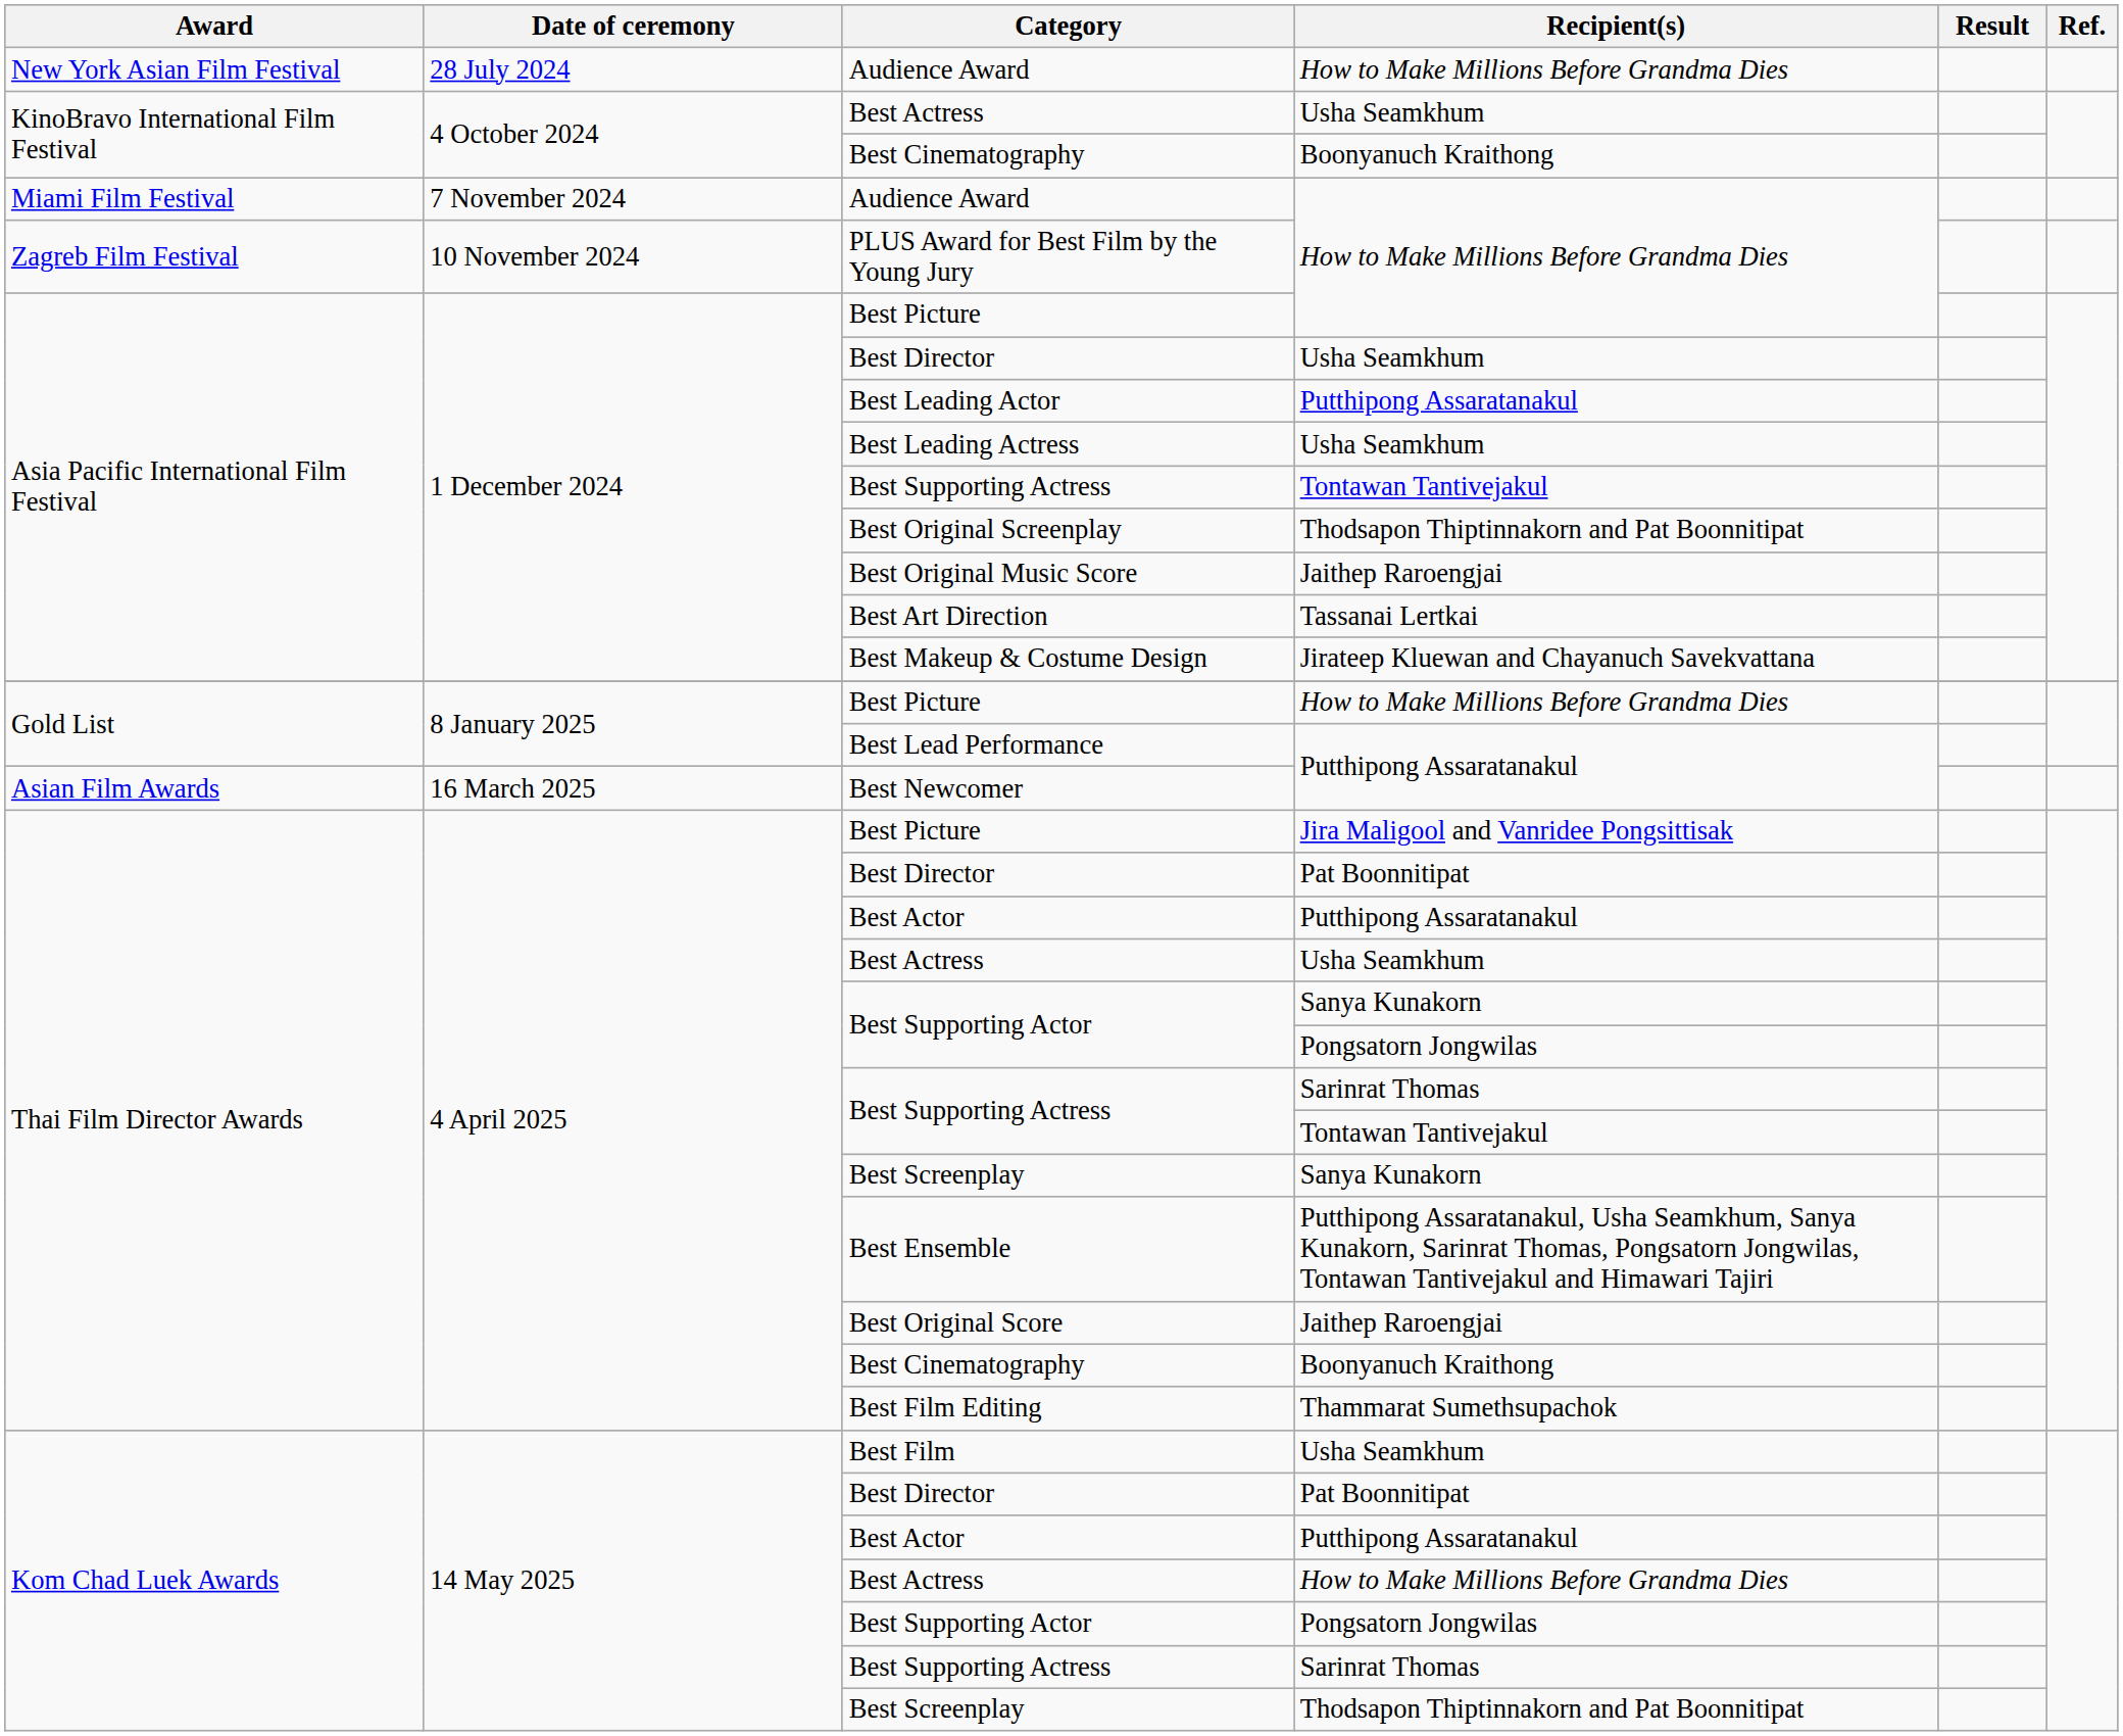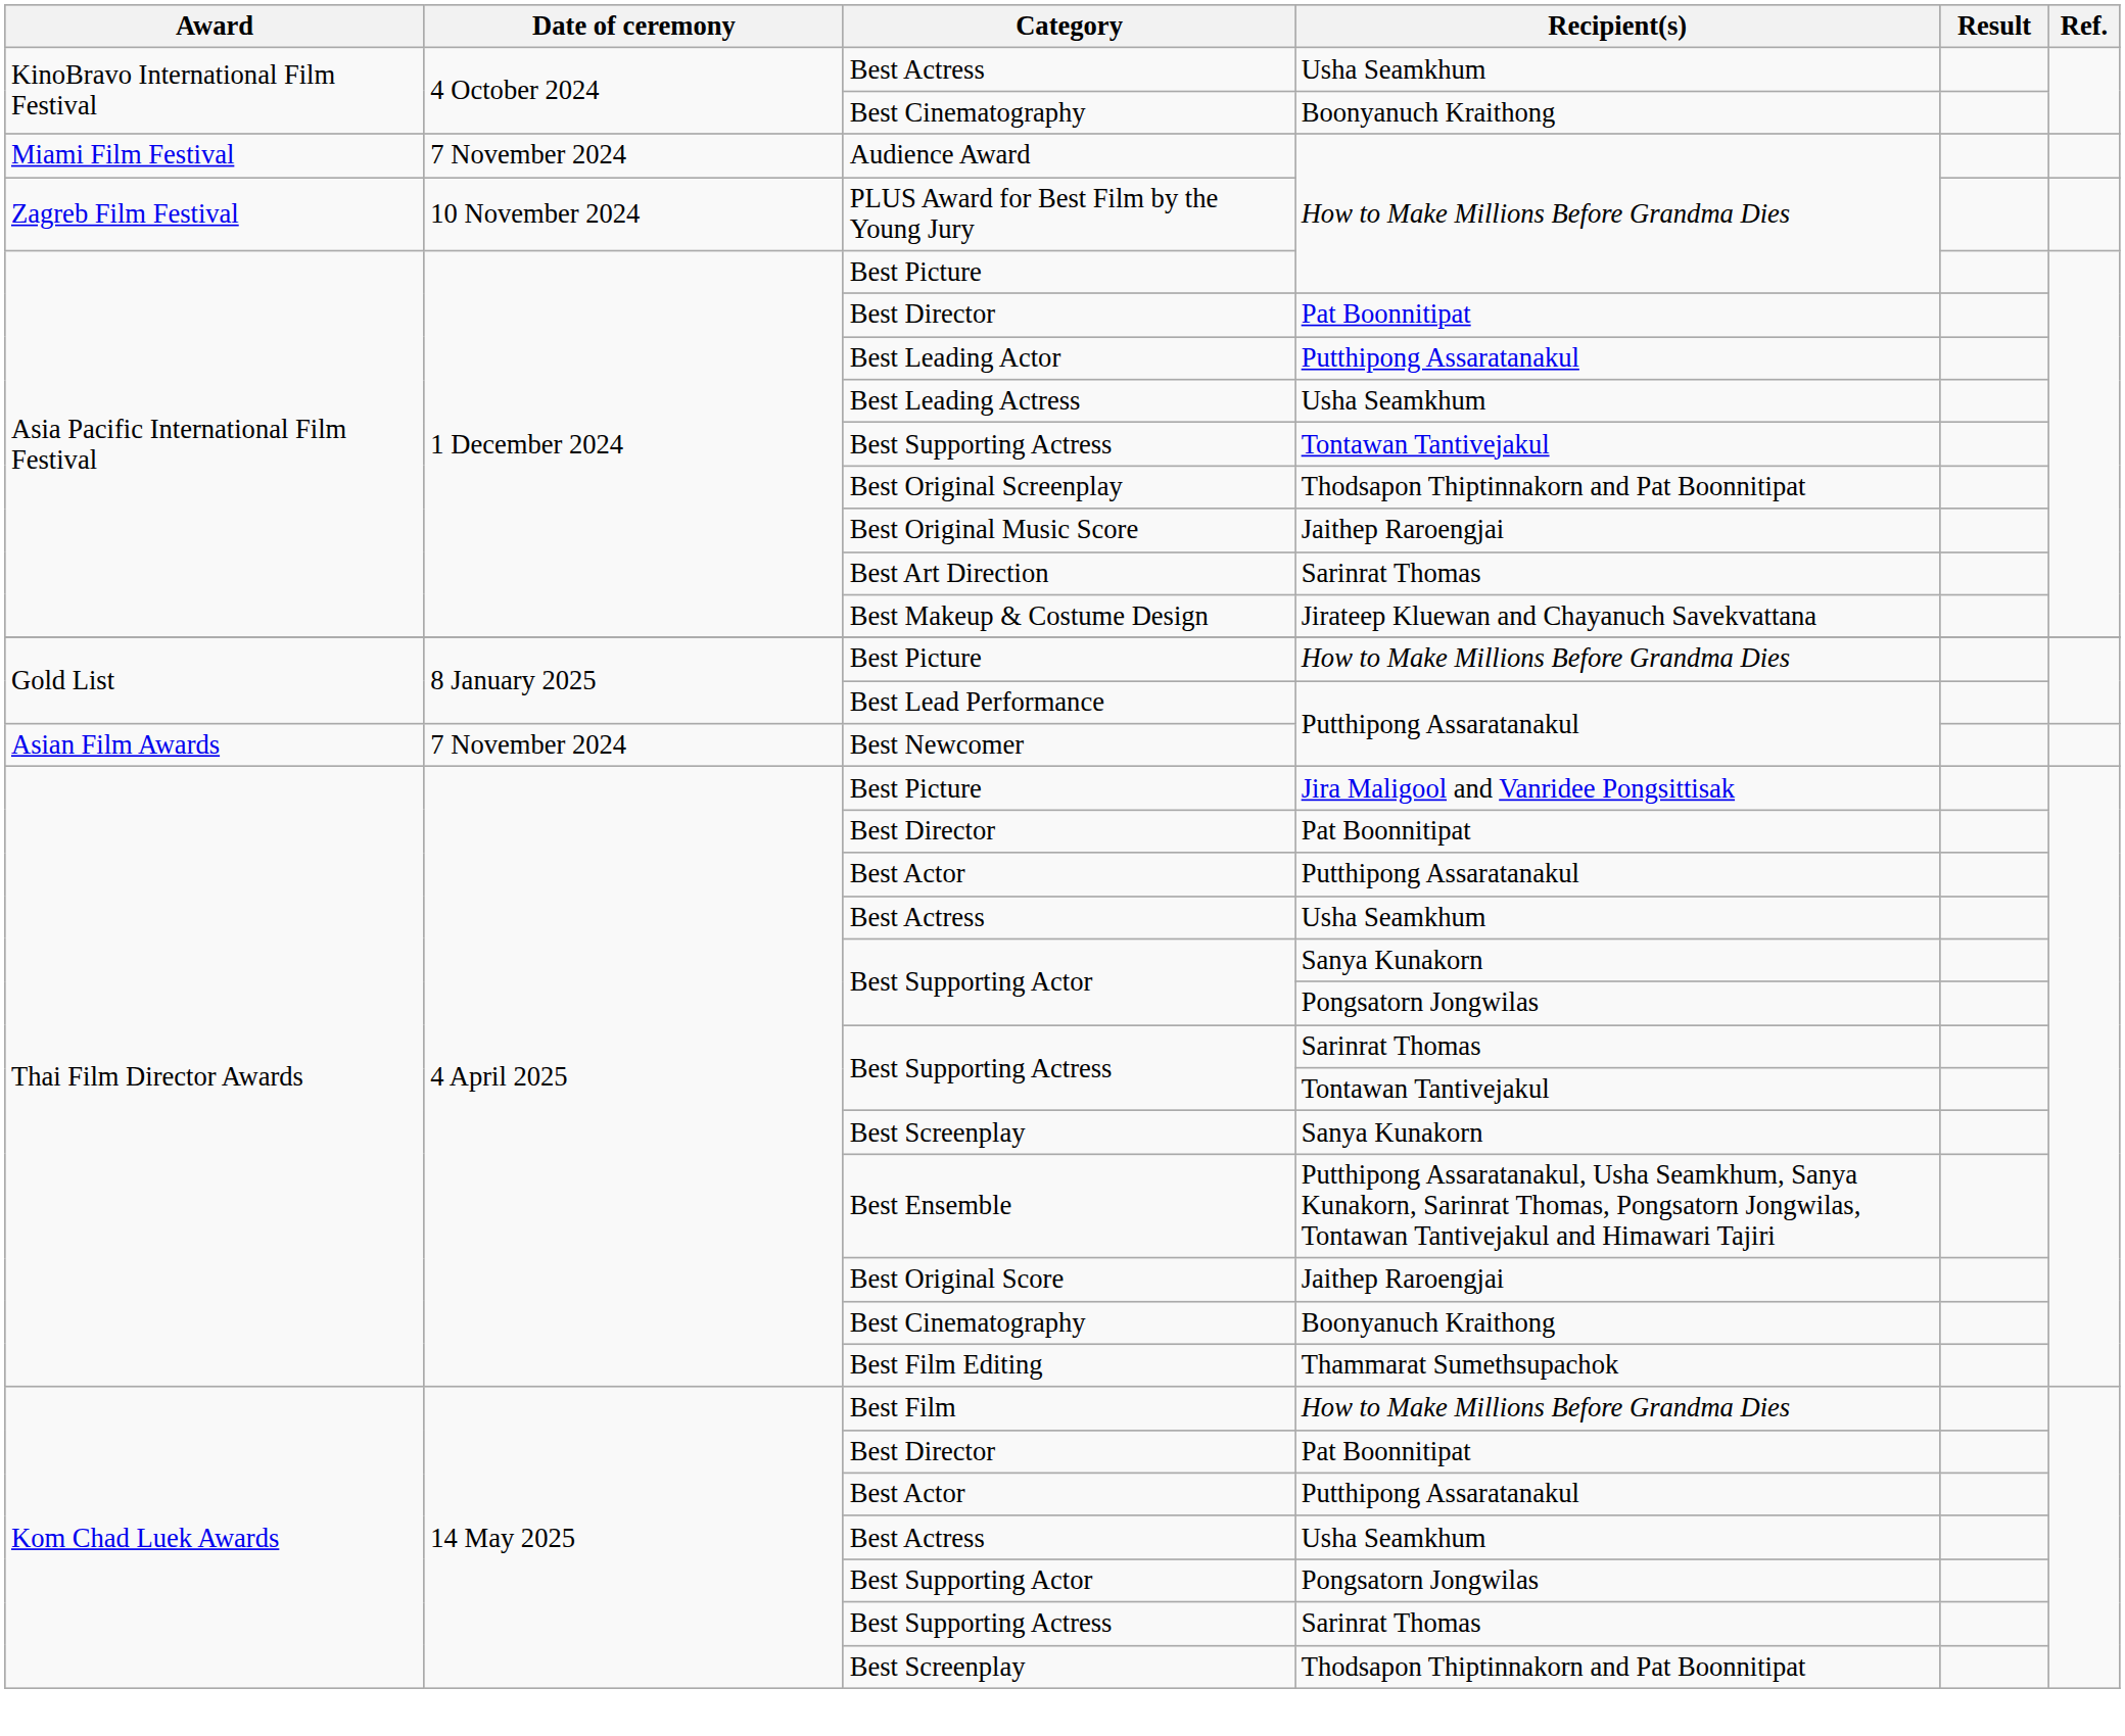- row: New York Asian Film Festival | 28 July 2024 | Audience Award | How to Make Millions Before Grandma Dies
Asia Pacific International Film Festival / Best Director | Recipient(s): Usha Seamkhum -> Pat Boonnitipat
Best Art Direction | Recipient(s): Tassanai Lertkai -> Sarinrat Thomas
Best Newcomer | Date of ceremony: 16 March 2025 -> 7 November 2024
Best Film | Recipient(s): Usha Seamkhum -> How to Make Millions Before Grandma Dies
Kom Chad Luek Awards / Best Actress | Recipient(s): How to Make Millions Before Grandma Dies -> Usha Seamkhum
